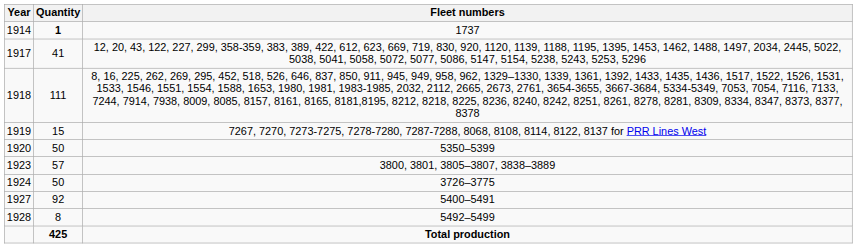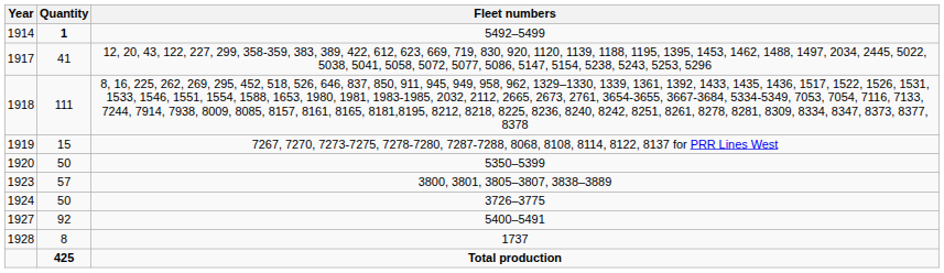1914 | Fleet numbers: 1737 -> 5492–5499
1928 | Fleet numbers: 5492–5499 -> 1737
